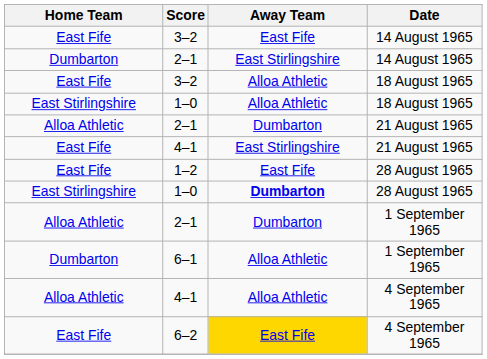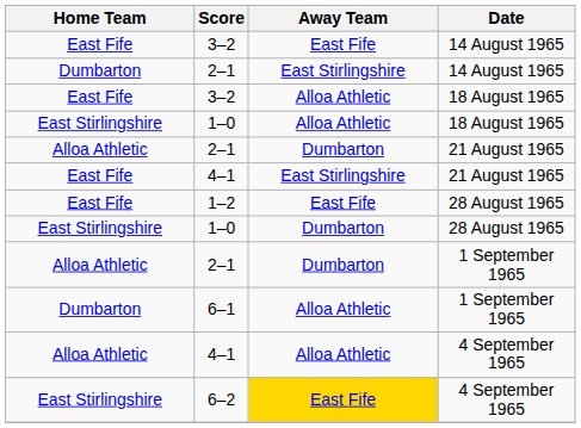1–0 / 28 August 1965 | Away Team: bold -> normal
6–2 | Home Team: East Fife -> East Stirlingshire
